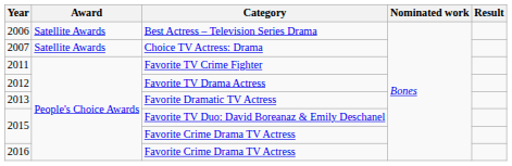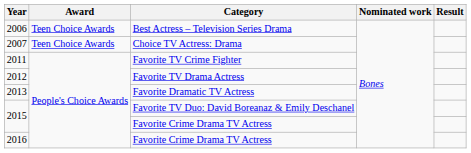2006 | Award: Satellite Awards -> Teen Choice Awards
2007 | Award: Satellite Awards -> Teen Choice Awards
